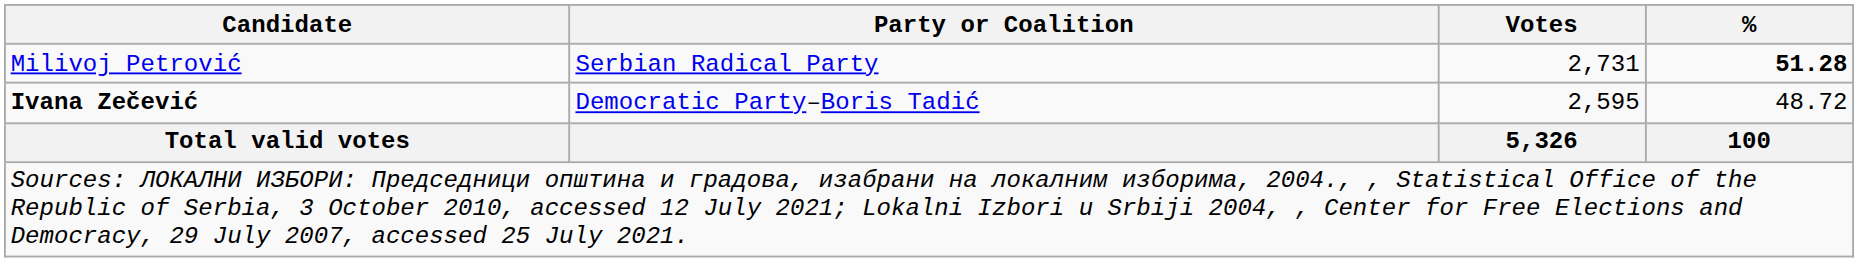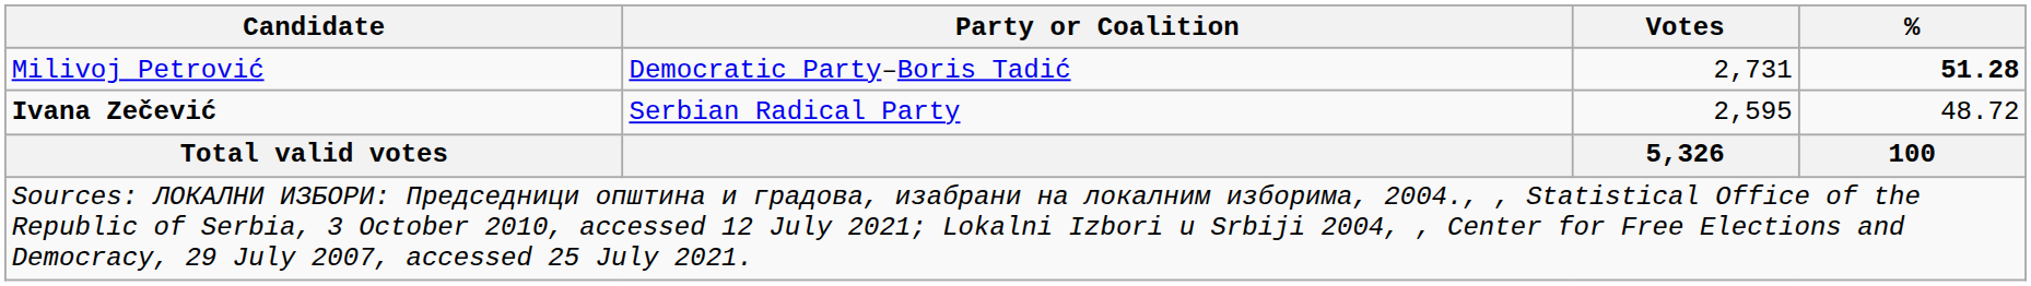Milivoj Petrović | Party or Coalition: Serbian Radical Party -> Democratic Party–Boris Tadić
Ivana Zečević | Party or Coalition: Democratic Party–Boris Tadić -> Serbian Radical Party
